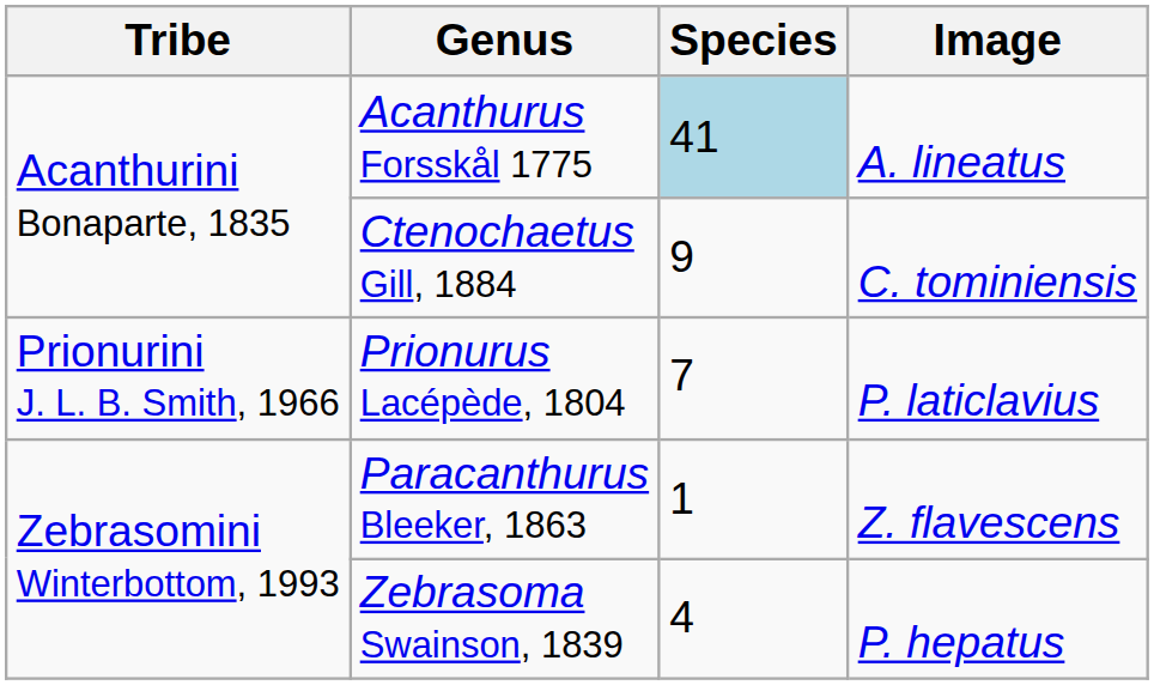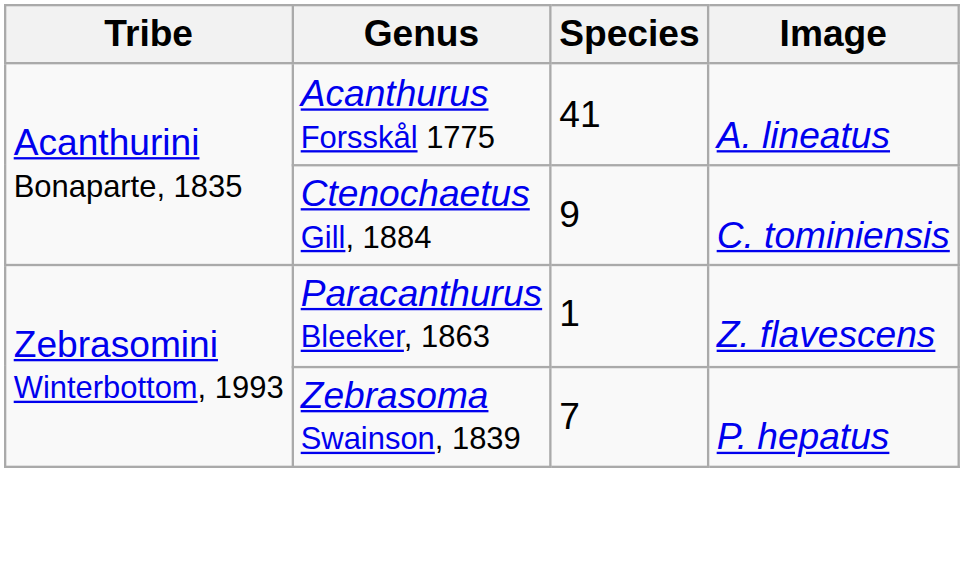Acanthurus Forsskål 1775 | Species: lightblue background -> no background
- row: Prionurini J. L. B. Smith, 1966 | Prionurus Lacépède, 1804 | 7 | P. laticlavius
Zebrasoma Swainson, 1839 | Species: 4 -> 7
